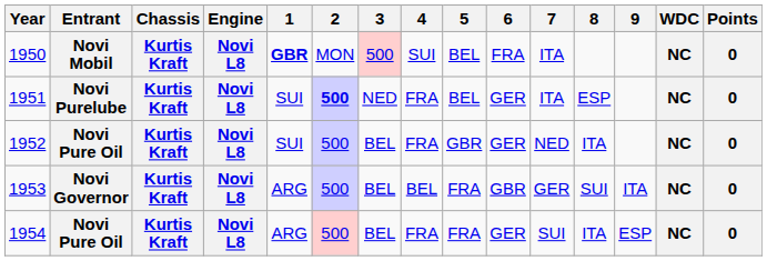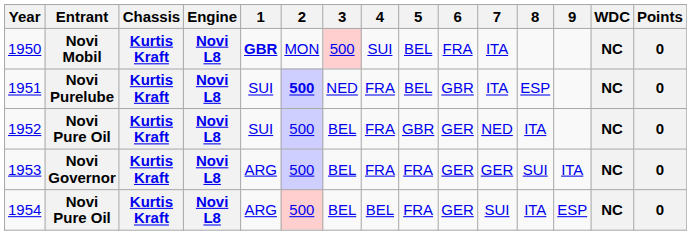1951 | 6: GER -> GBR
1953 | 4: BEL -> FRA
1953 | 6: GBR -> GER
1954 | 4: FRA -> BEL
